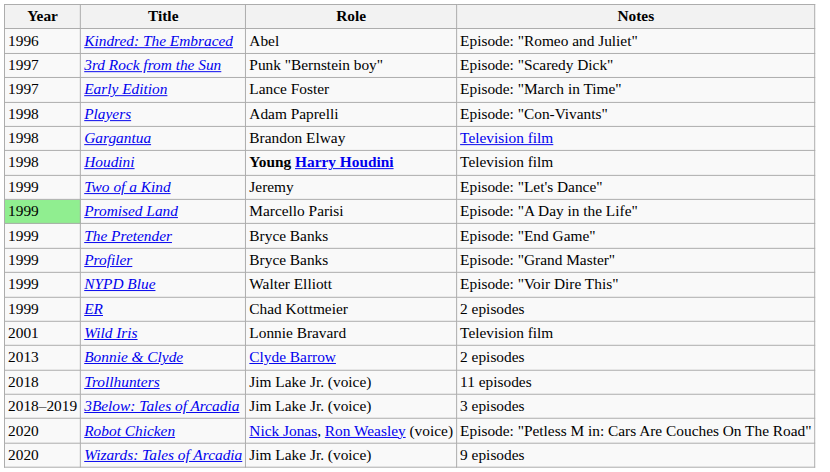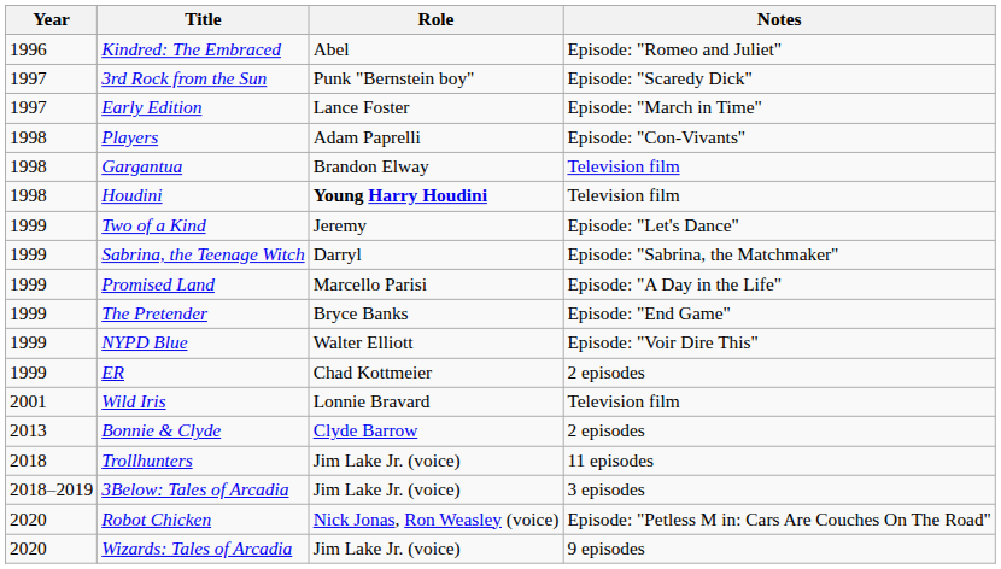+ row: 1999 | Sabrina, the Teenage Witch | Darryl | Episode: "Sabrina, the Matchmaker"
Promised Land | Year: lightgreen background -> no background
- row: 1999 | Profiler | Bryce Banks | Episode: "Grand Master"
